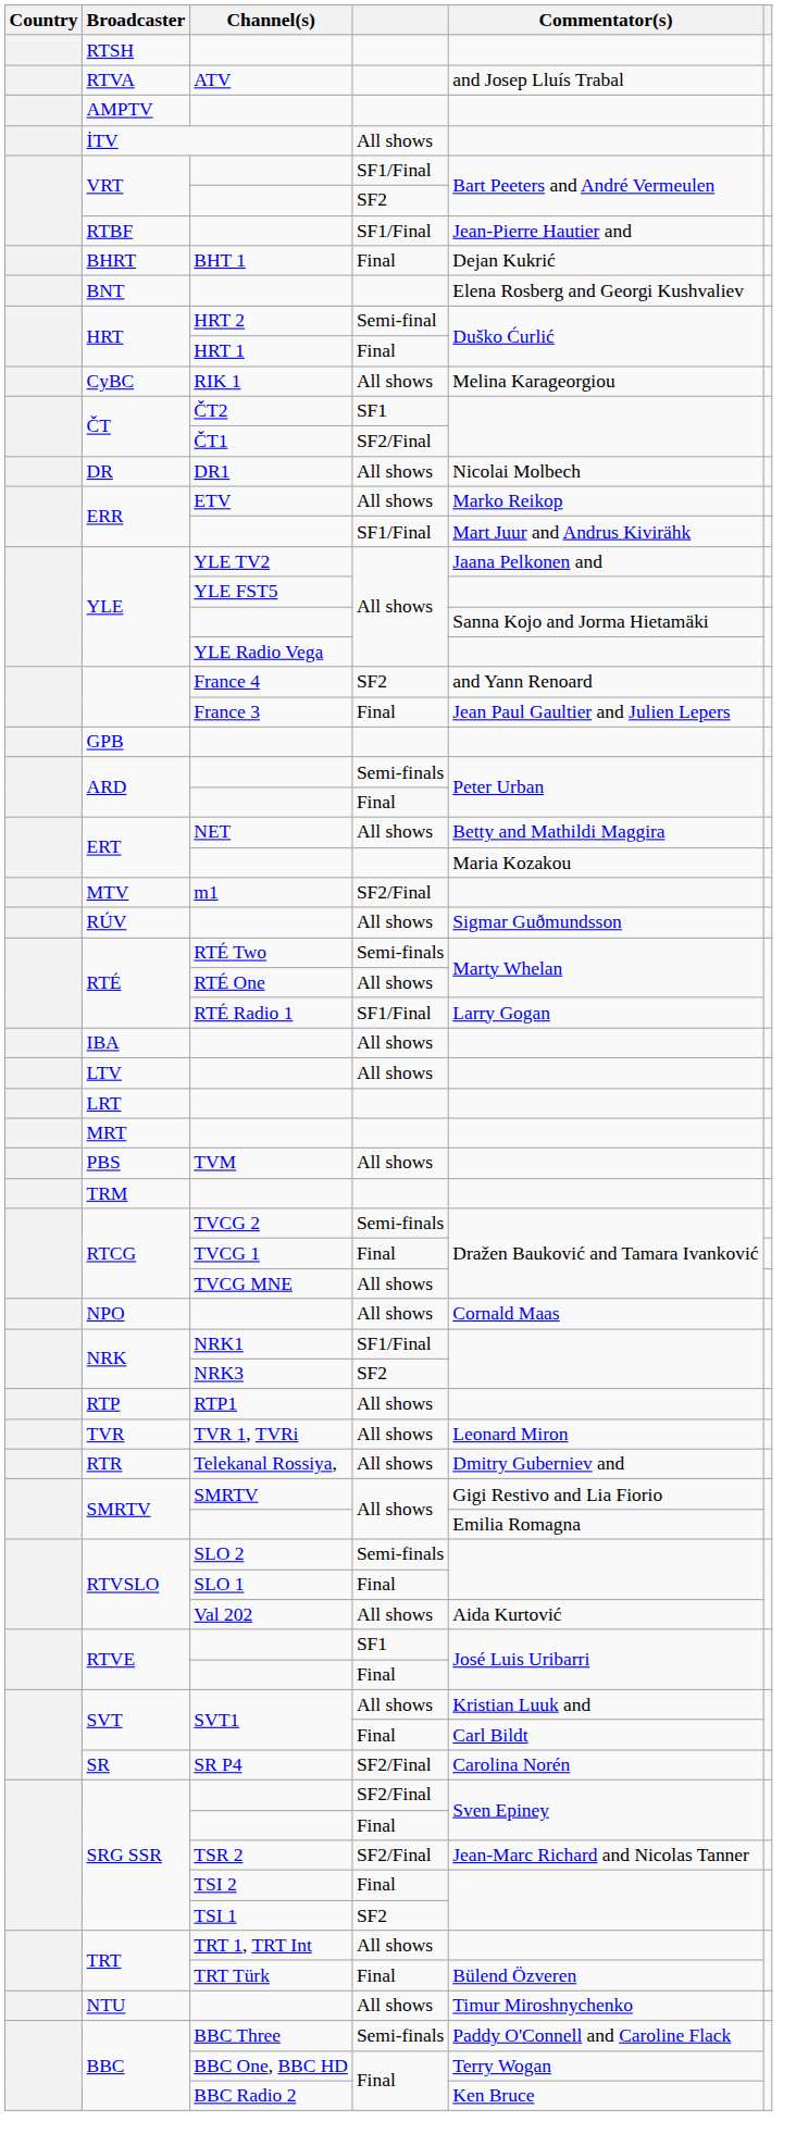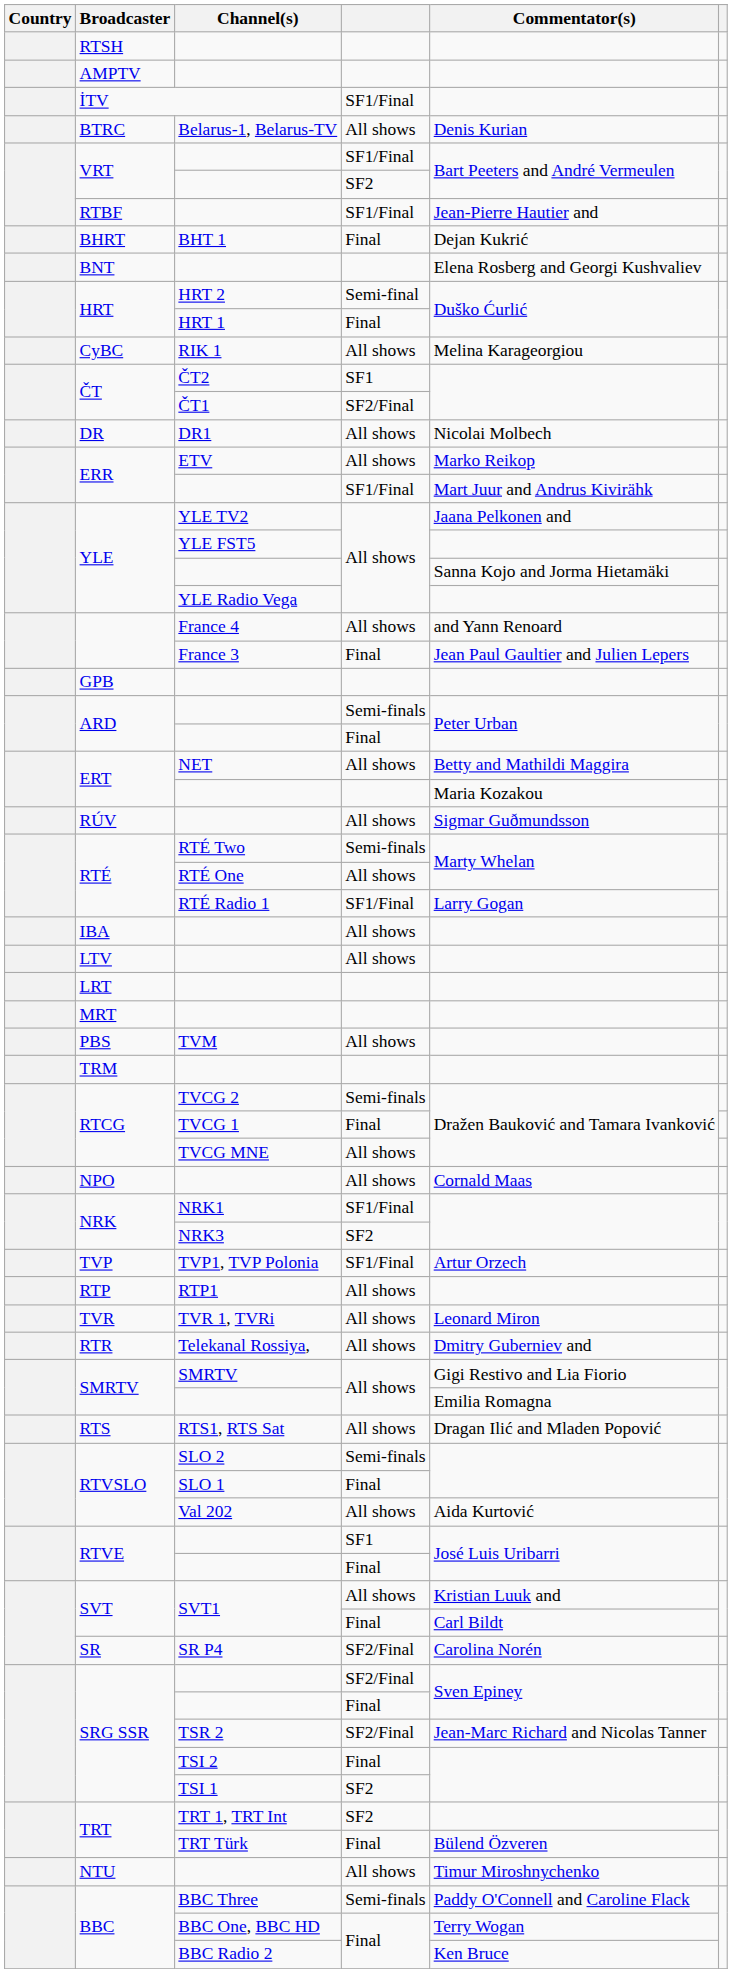- row: RTVA | ATV | and Josep Lluís Trabal
İTV | column 4: All shows -> SF1/Final
+ row: BTRC | Belarus-1, Belarus-TV | All shows | Denis Kurian
France 4 | column 4: SF2 -> All shows
- row: MTV | m1 | SF2/Final
+ row: TVP | TVP1, TVP Polonia | SF1/Final | Artur Orzech
+ row: RTS | RTS1, RTS Sat | All shows | Dragan Ilić and Mladen Popović
TRT 1, TRT Int | column 4: All shows -> SF2
